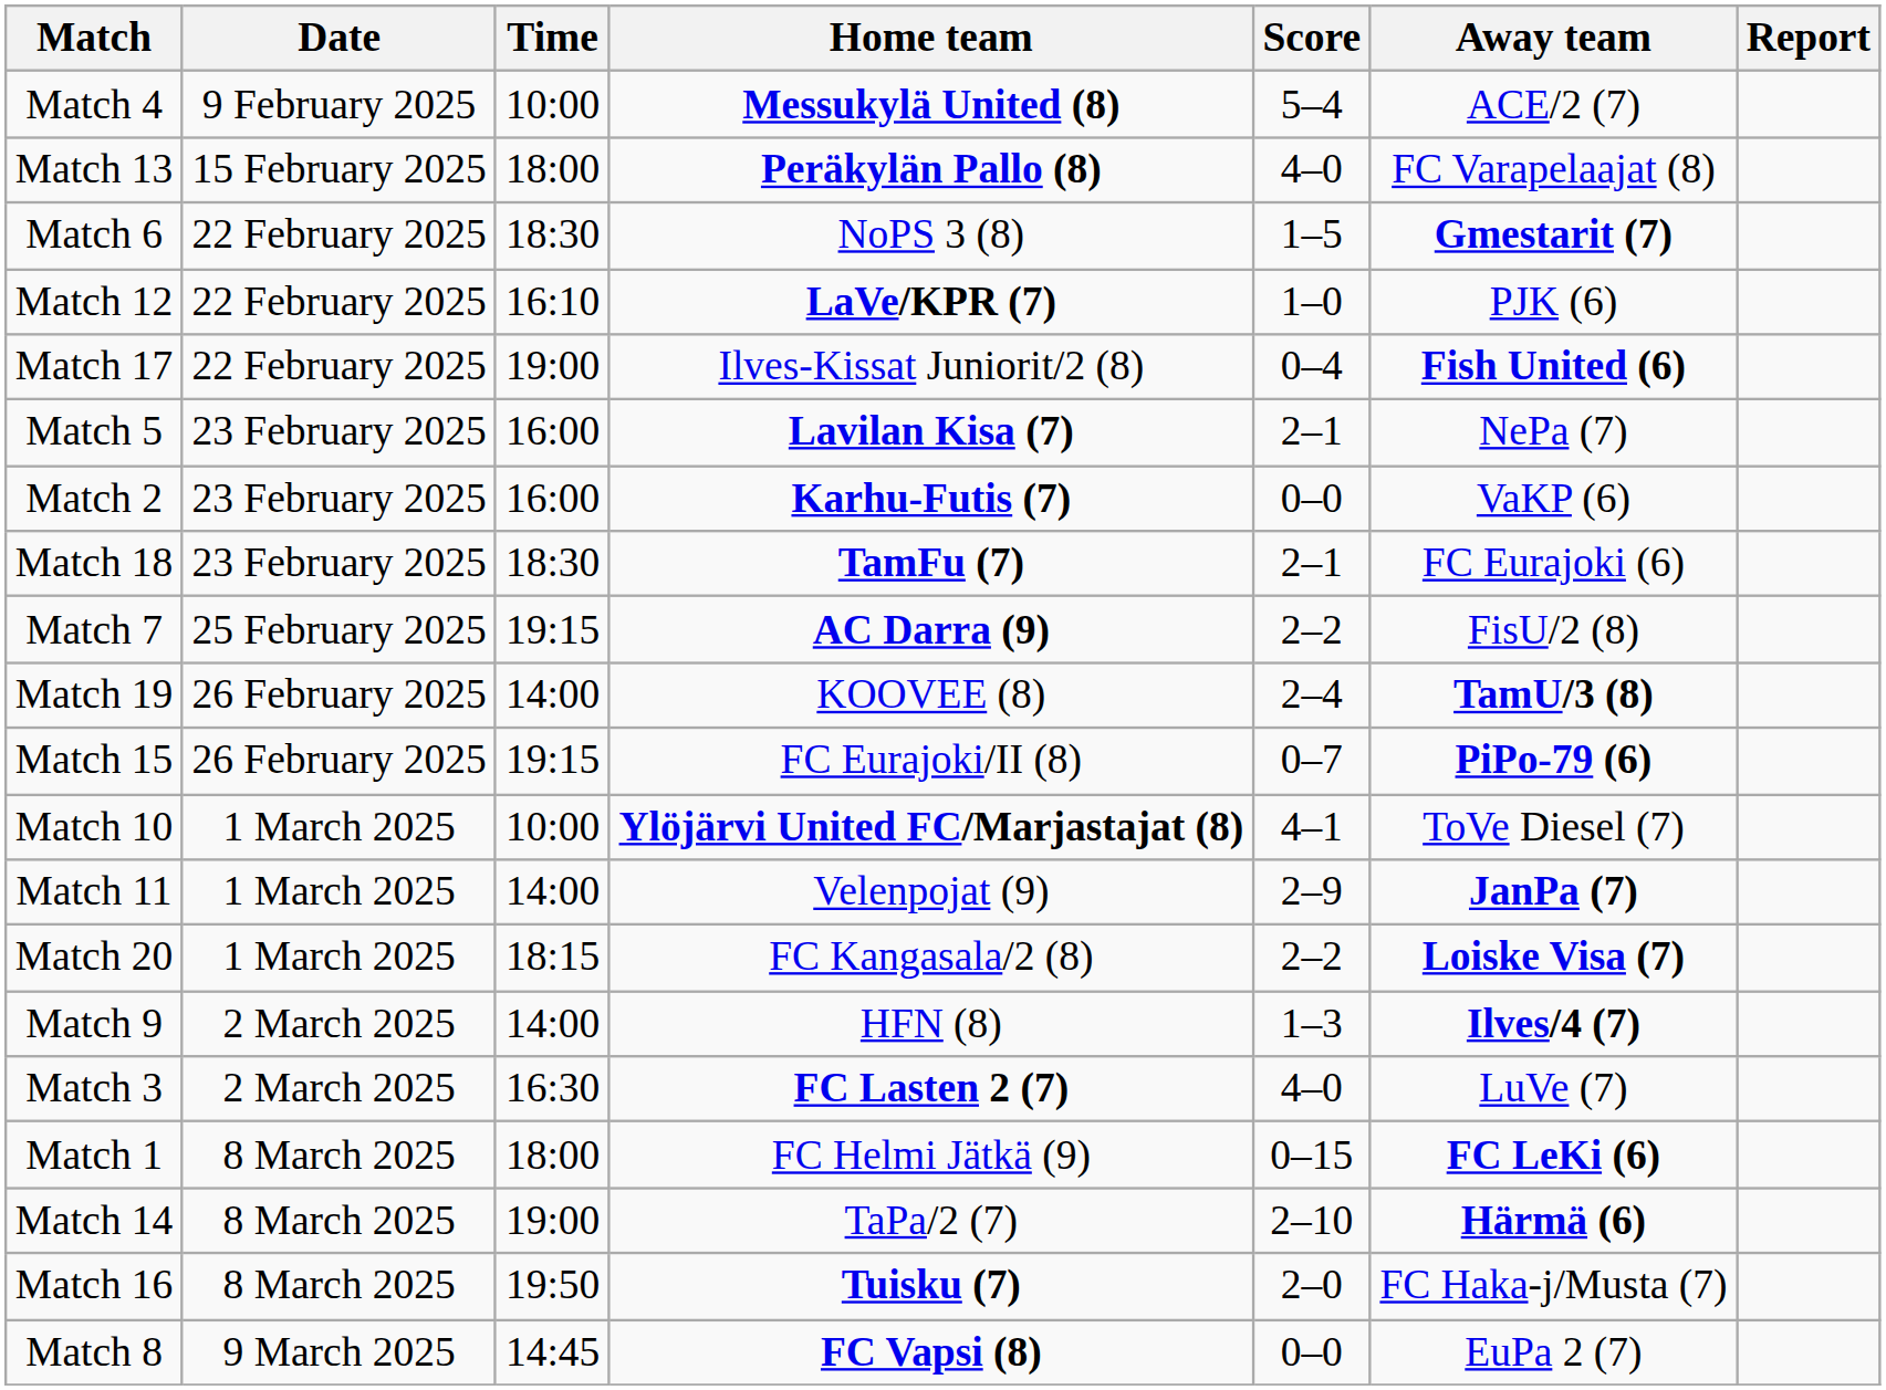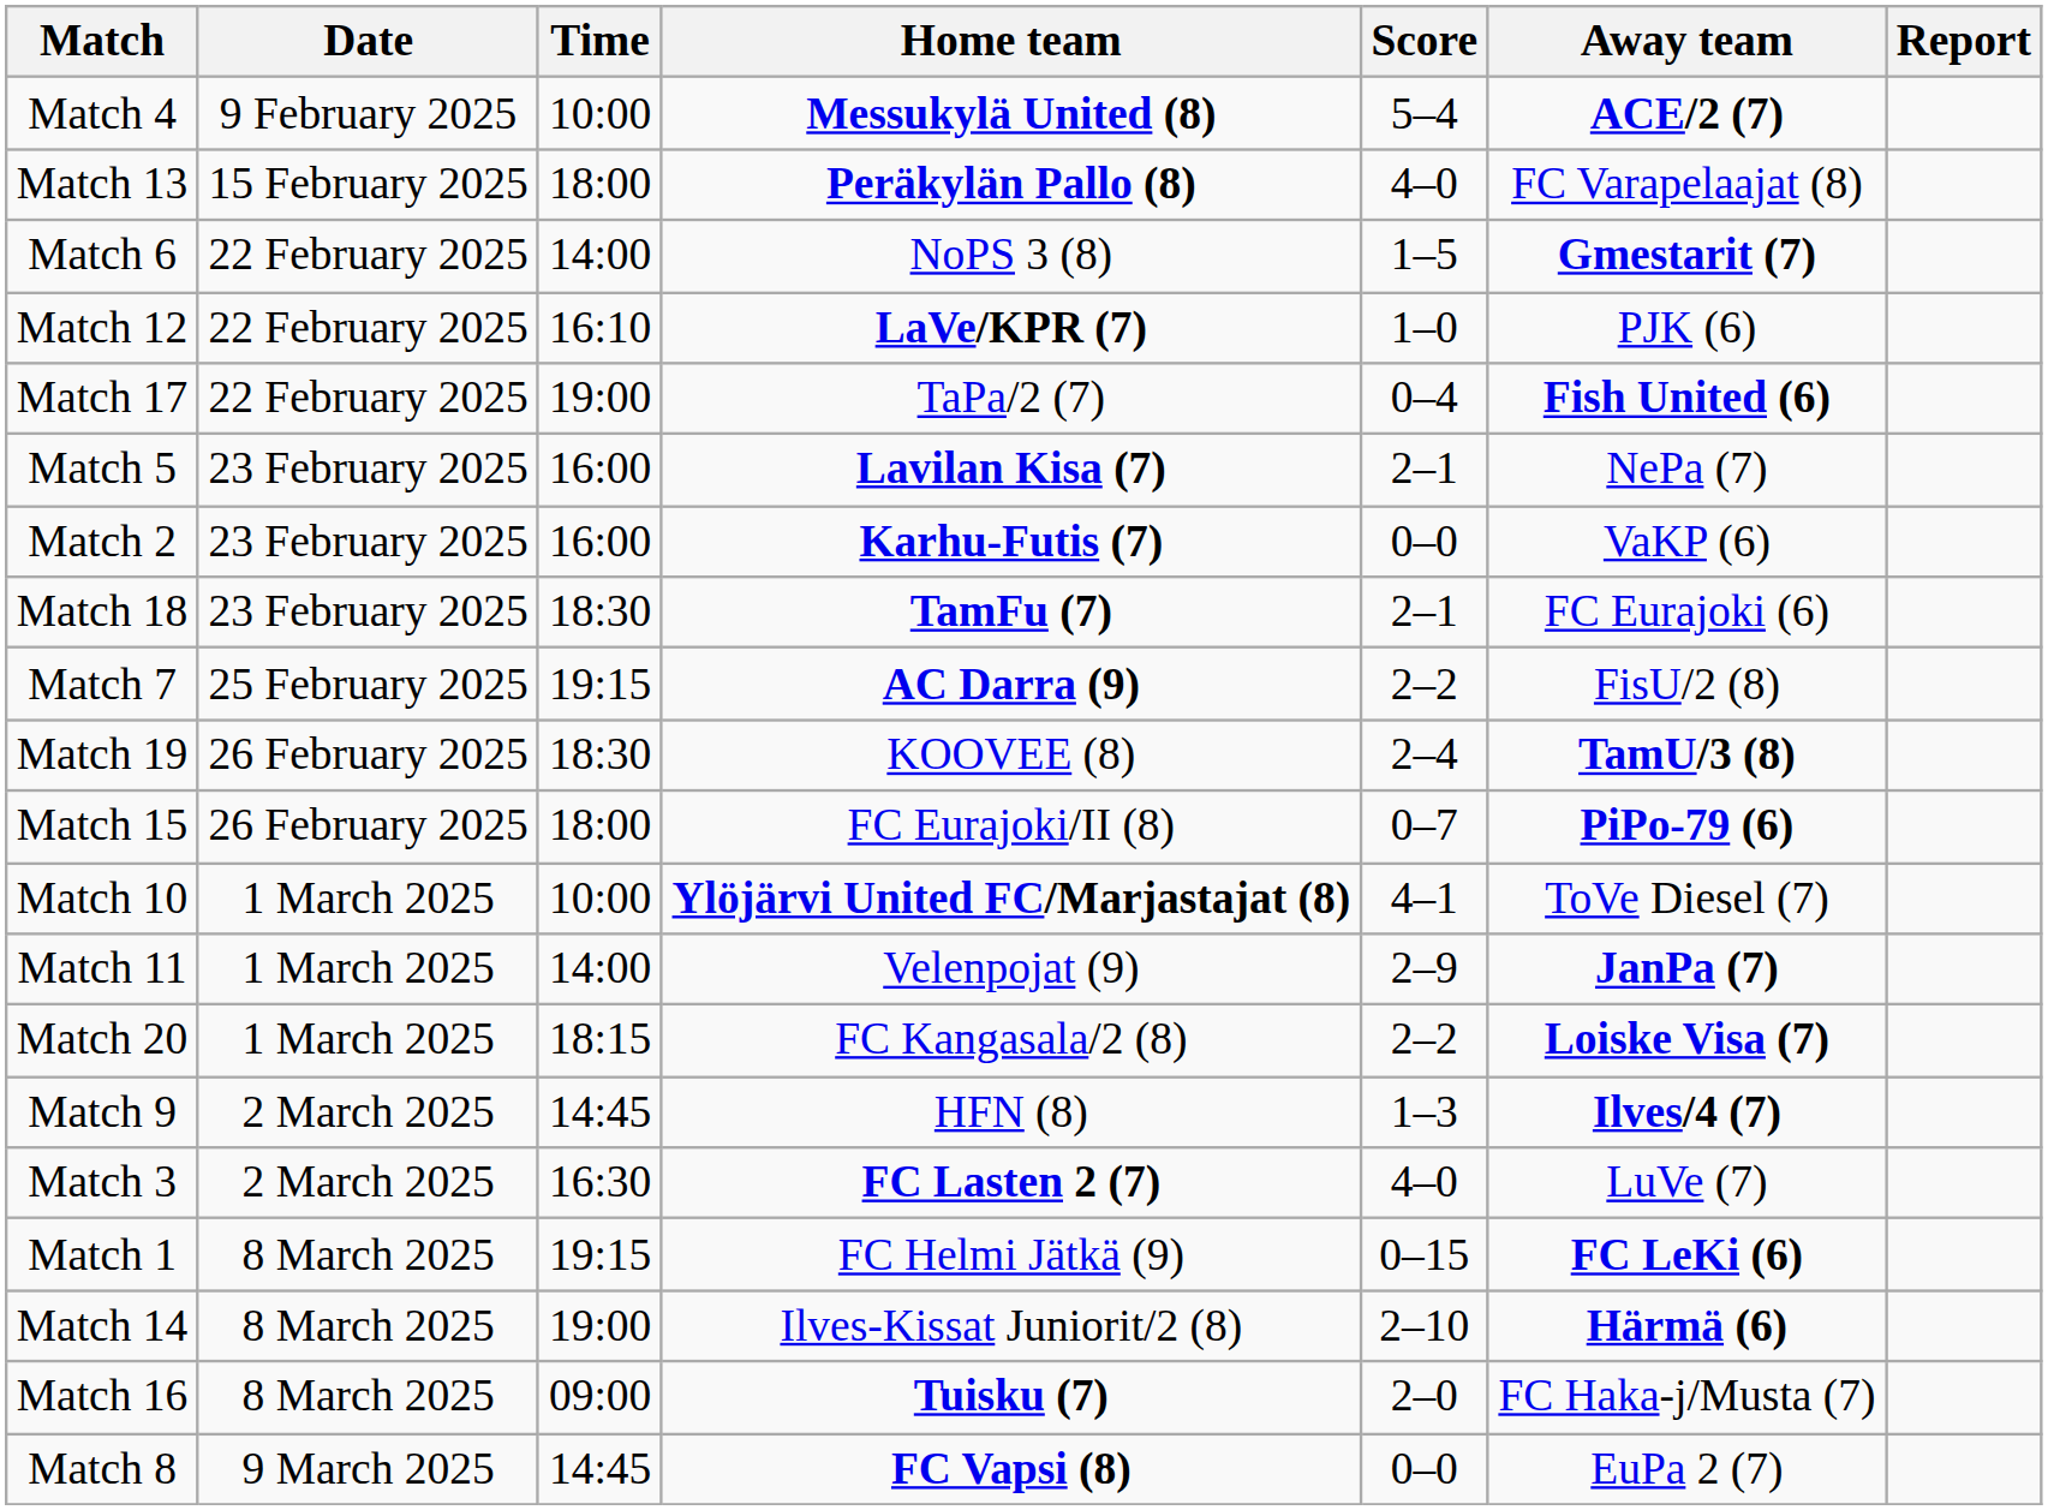Match 4 | Away team: normal -> bold
Match 6 | Time: 18:30 -> 14:00
Match 17 | Home team: Ilves-Kissat Juniorit/2 (8) -> TaPa/2 (7)
Match 19 | Time: 14:00 -> 18:30
Match 15 | Time: 19:15 -> 18:00
Match 9 | Time: 14:00 -> 14:45
Match 1 | Time: 18:00 -> 19:15
Match 14 | Home team: TaPa/2 (7) -> Ilves-Kissat Juniorit/2 (8)
Match 16 | Time: 19:50 -> 09:00
